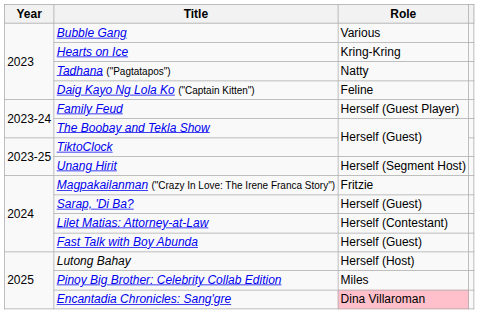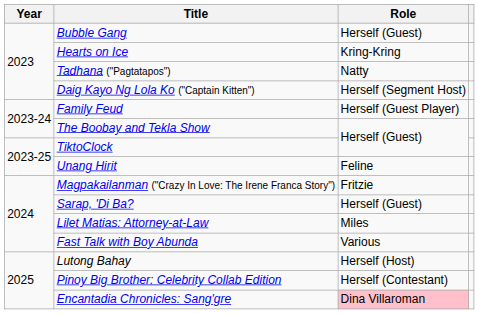Bubble Gang | Role: Various -> Herself (Guest)
Daig Kayo Ng Lola Ko ("Captain Kitten") | Role: Feline -> Herself (Segment Host)
Unang Hirit | Role: Herself (Segment Host) -> Feline
Lilet Matias: Attorney-at-Law | Role: Herself (Contestant) -> Miles
Fast Talk with Boy Abunda | Role: Herself (Guest) -> Various
Pinoy Big Brother: Celebrity Collab Edition | Role: Miles -> Herself (Contestant)
